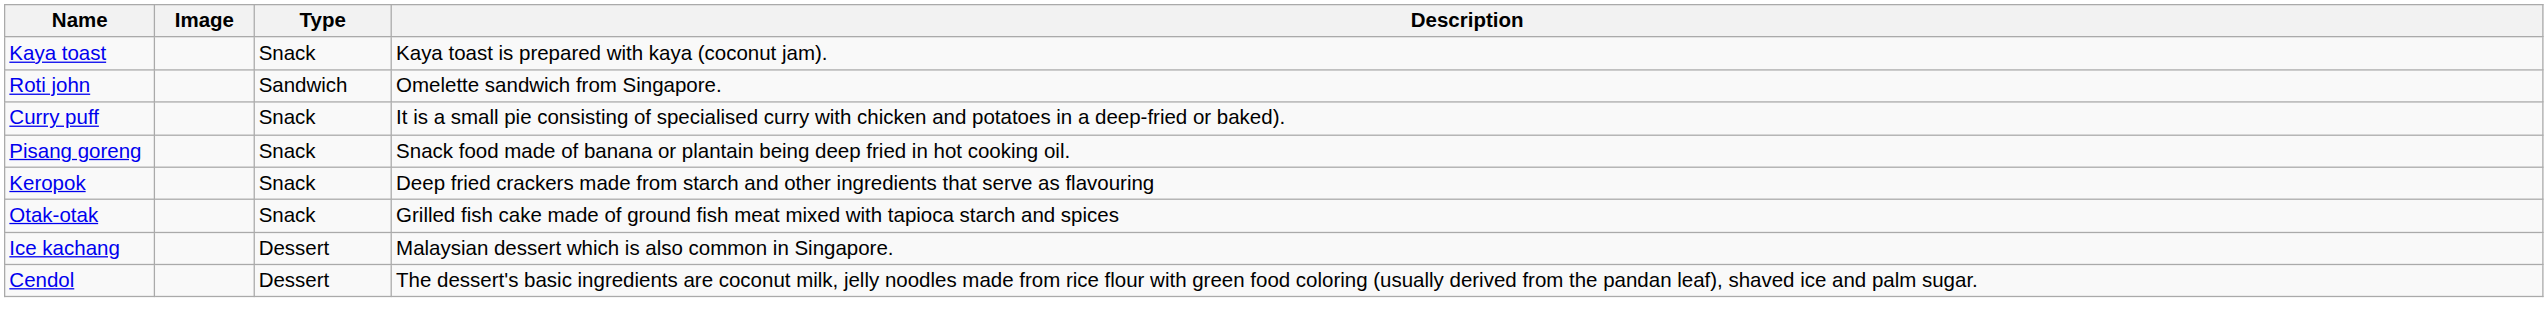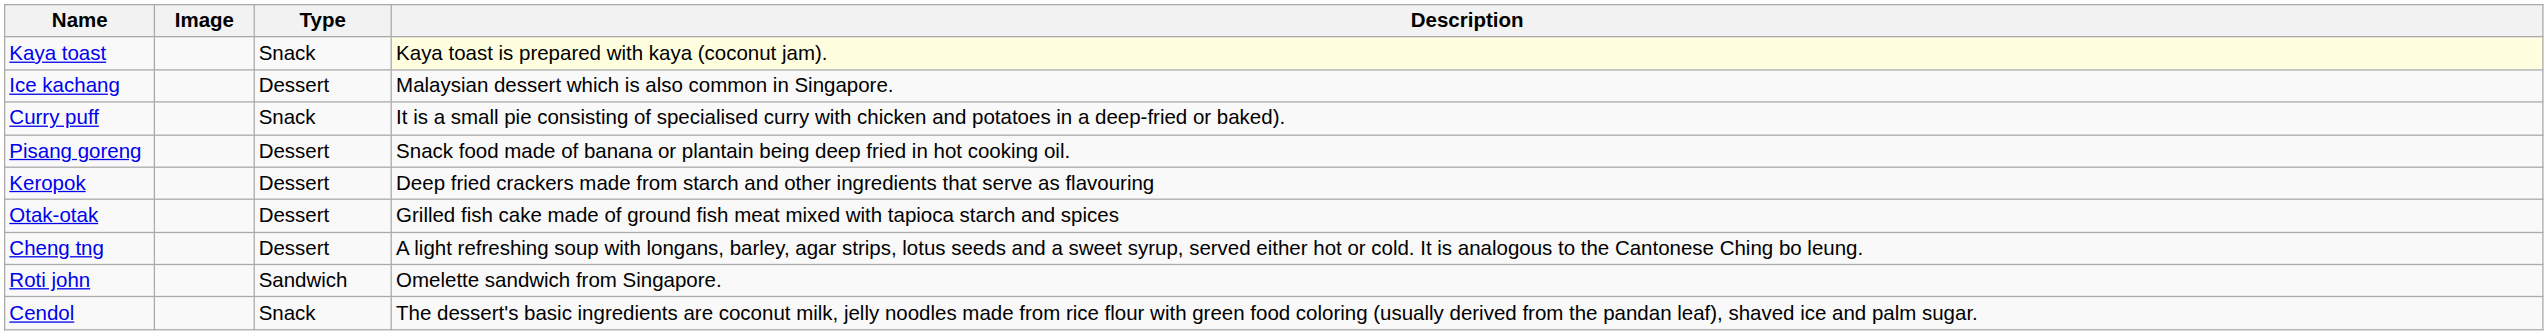Kaya toast | Description: no background -> lightyellow background
rows swapped: Roti john <-> Ice kachang
Pisang goreng | Type: Snack -> Dessert
Keropok | Type: Snack -> Dessert
Otak-otak | Type: Snack -> Dessert
+ row: Cheng tng | Dessert | A light refreshing soup with longans, barley, agar strips, lotus seeds and a sweet syrup, served either hot or cold. It is analogous to the Cantonese Ching bo leung.
Cendol | Type: Dessert -> Snack
